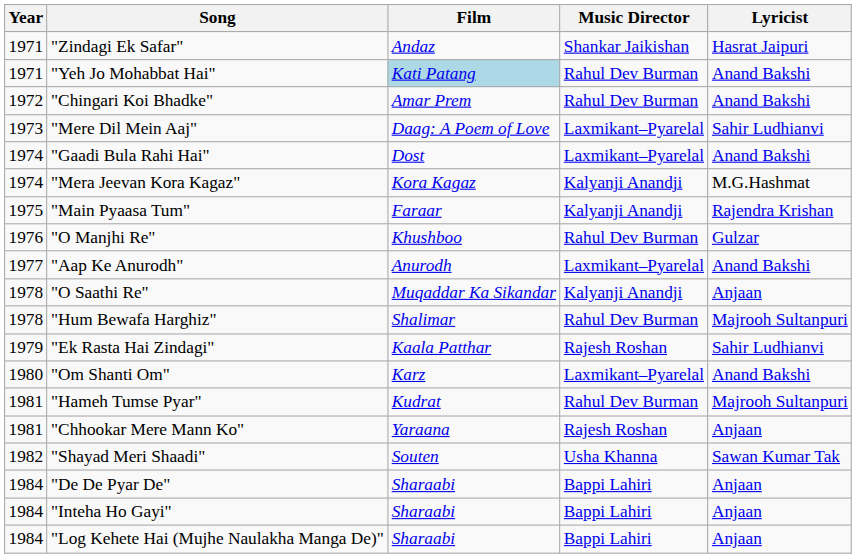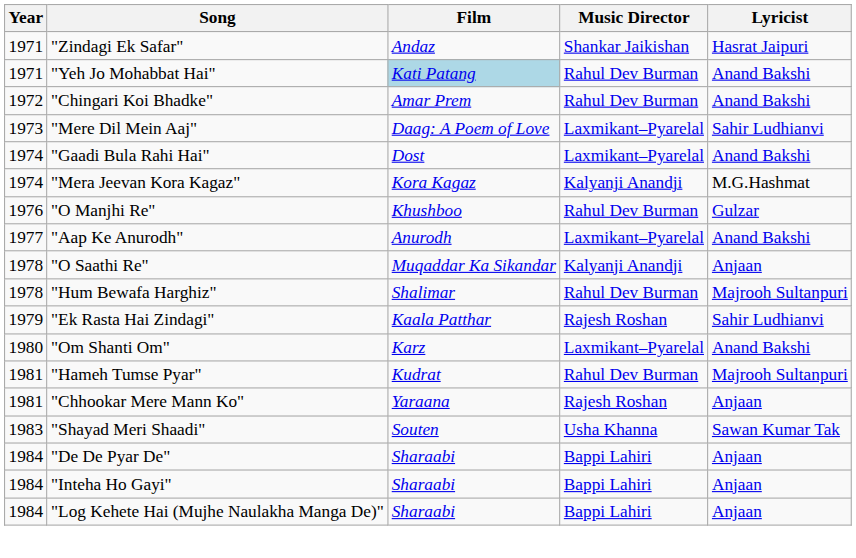- row: 1975 | "Main Pyaasa Tum" | Faraar | Kalyanji Anandji | Rajendra Krishan
"Shayad Meri Shaadi" | Year: 1982 -> 1983
